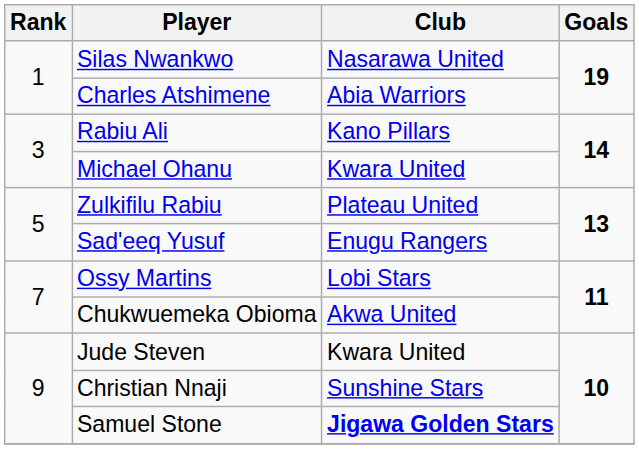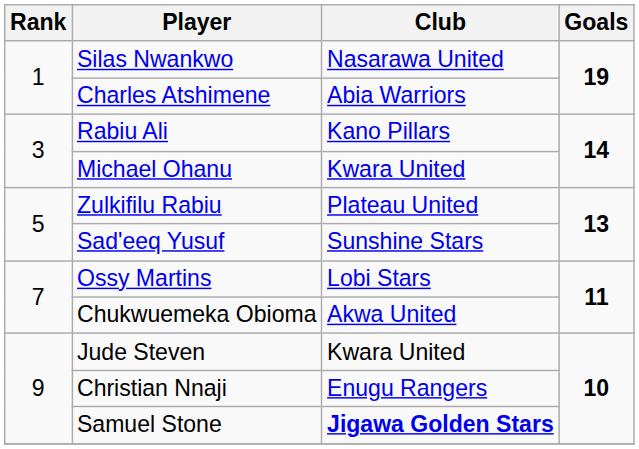Sad'eeq Yusuf | Club: Enugu Rangers -> Sunshine Stars
Christian Nnaji | Club: Sunshine Stars -> Enugu Rangers
